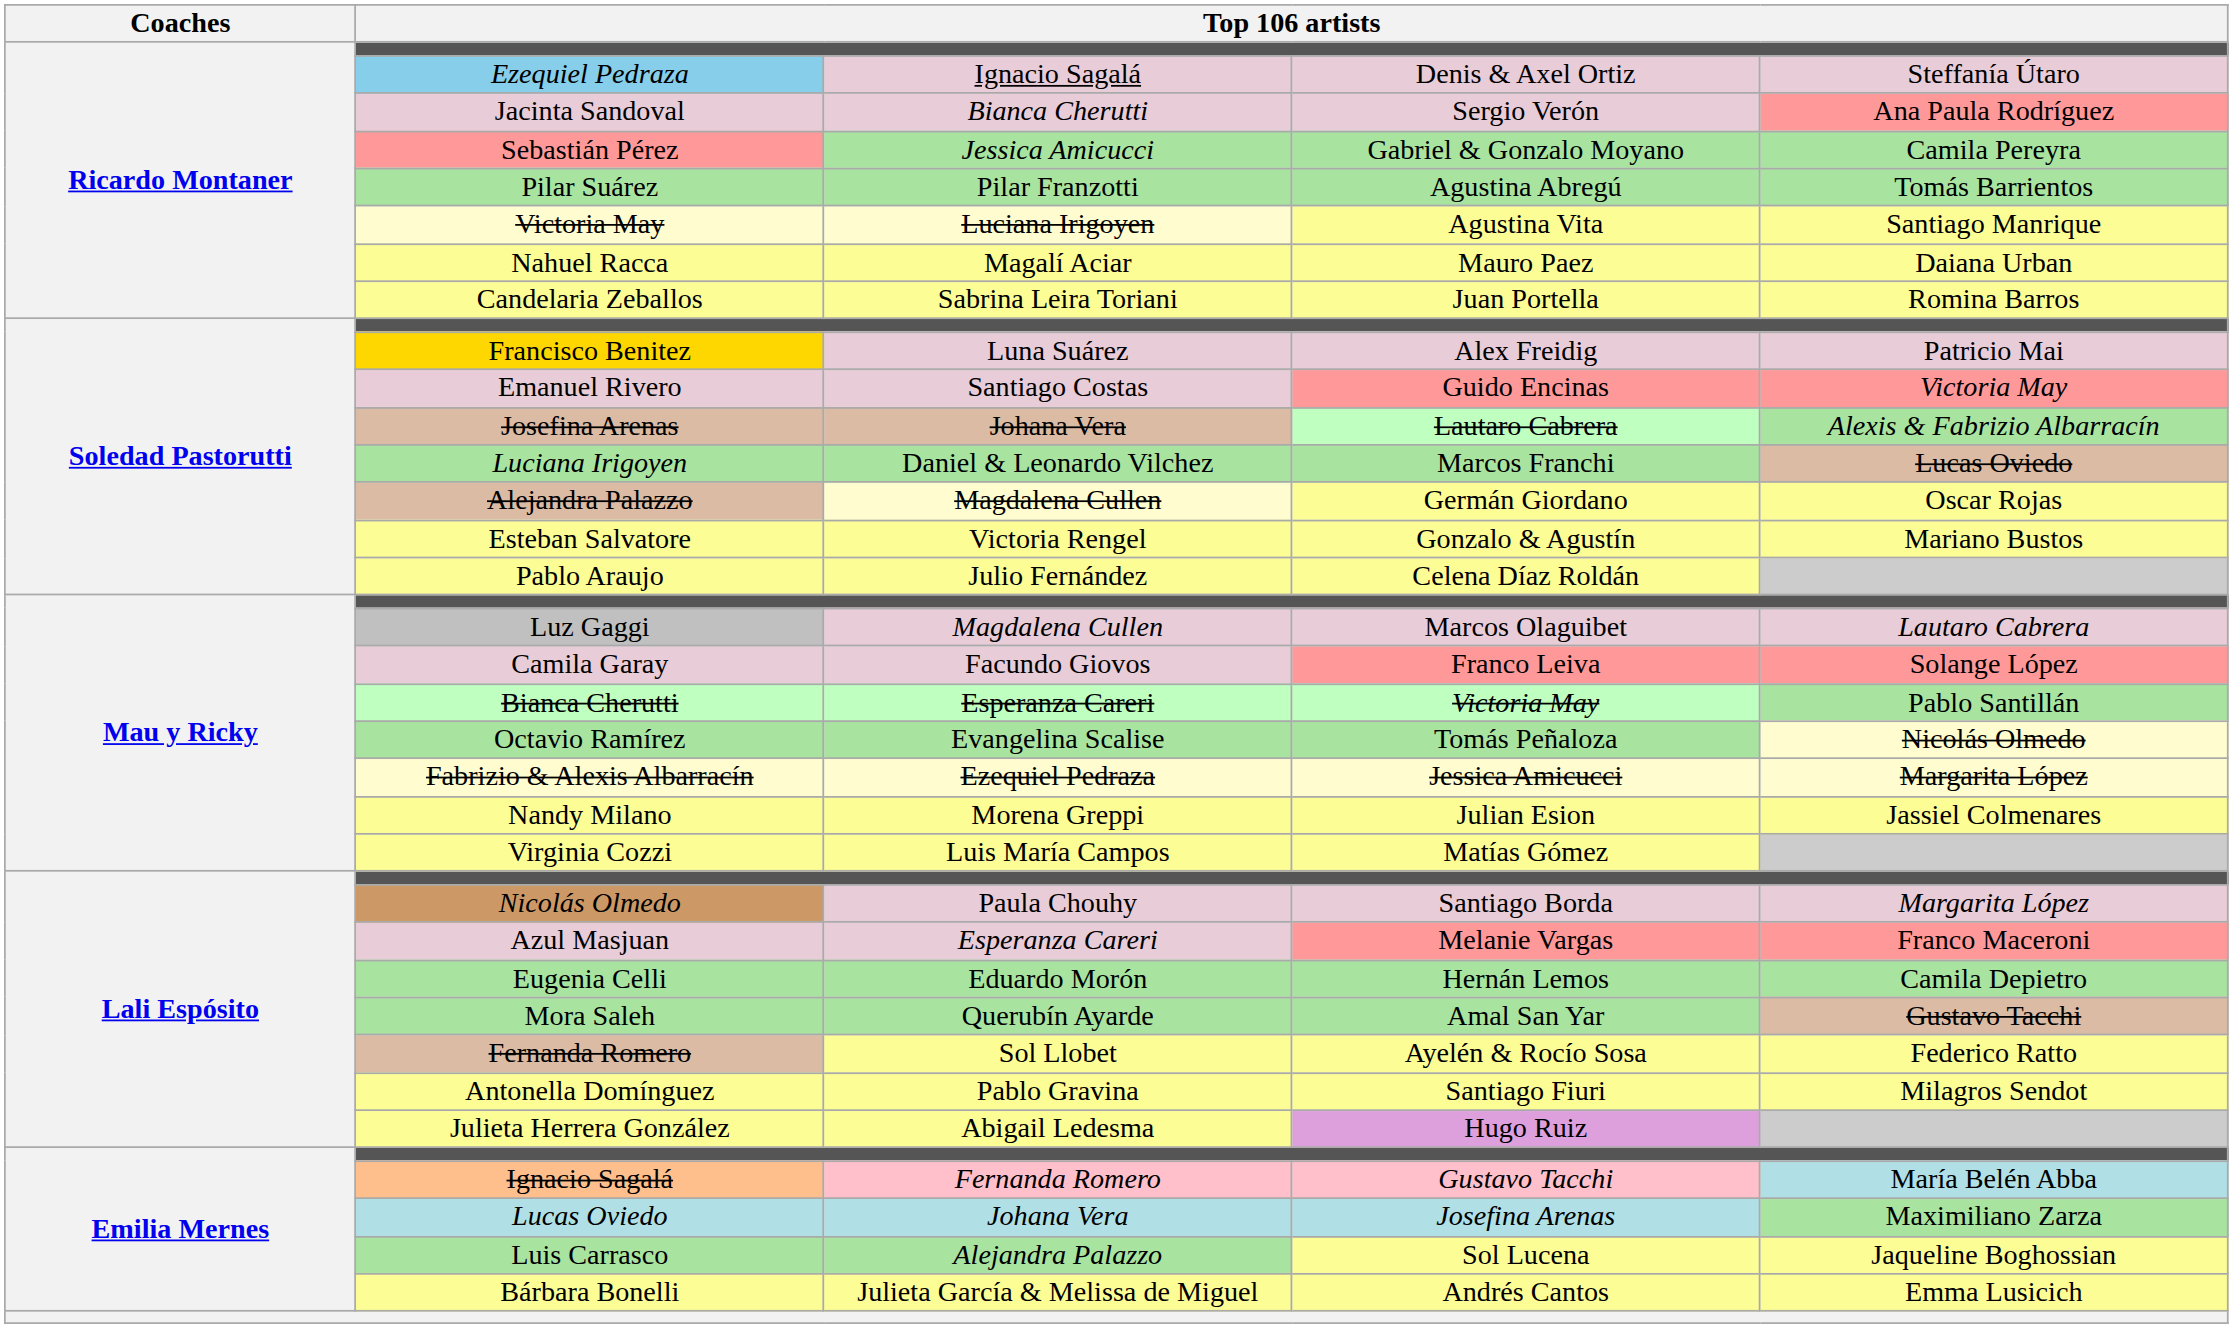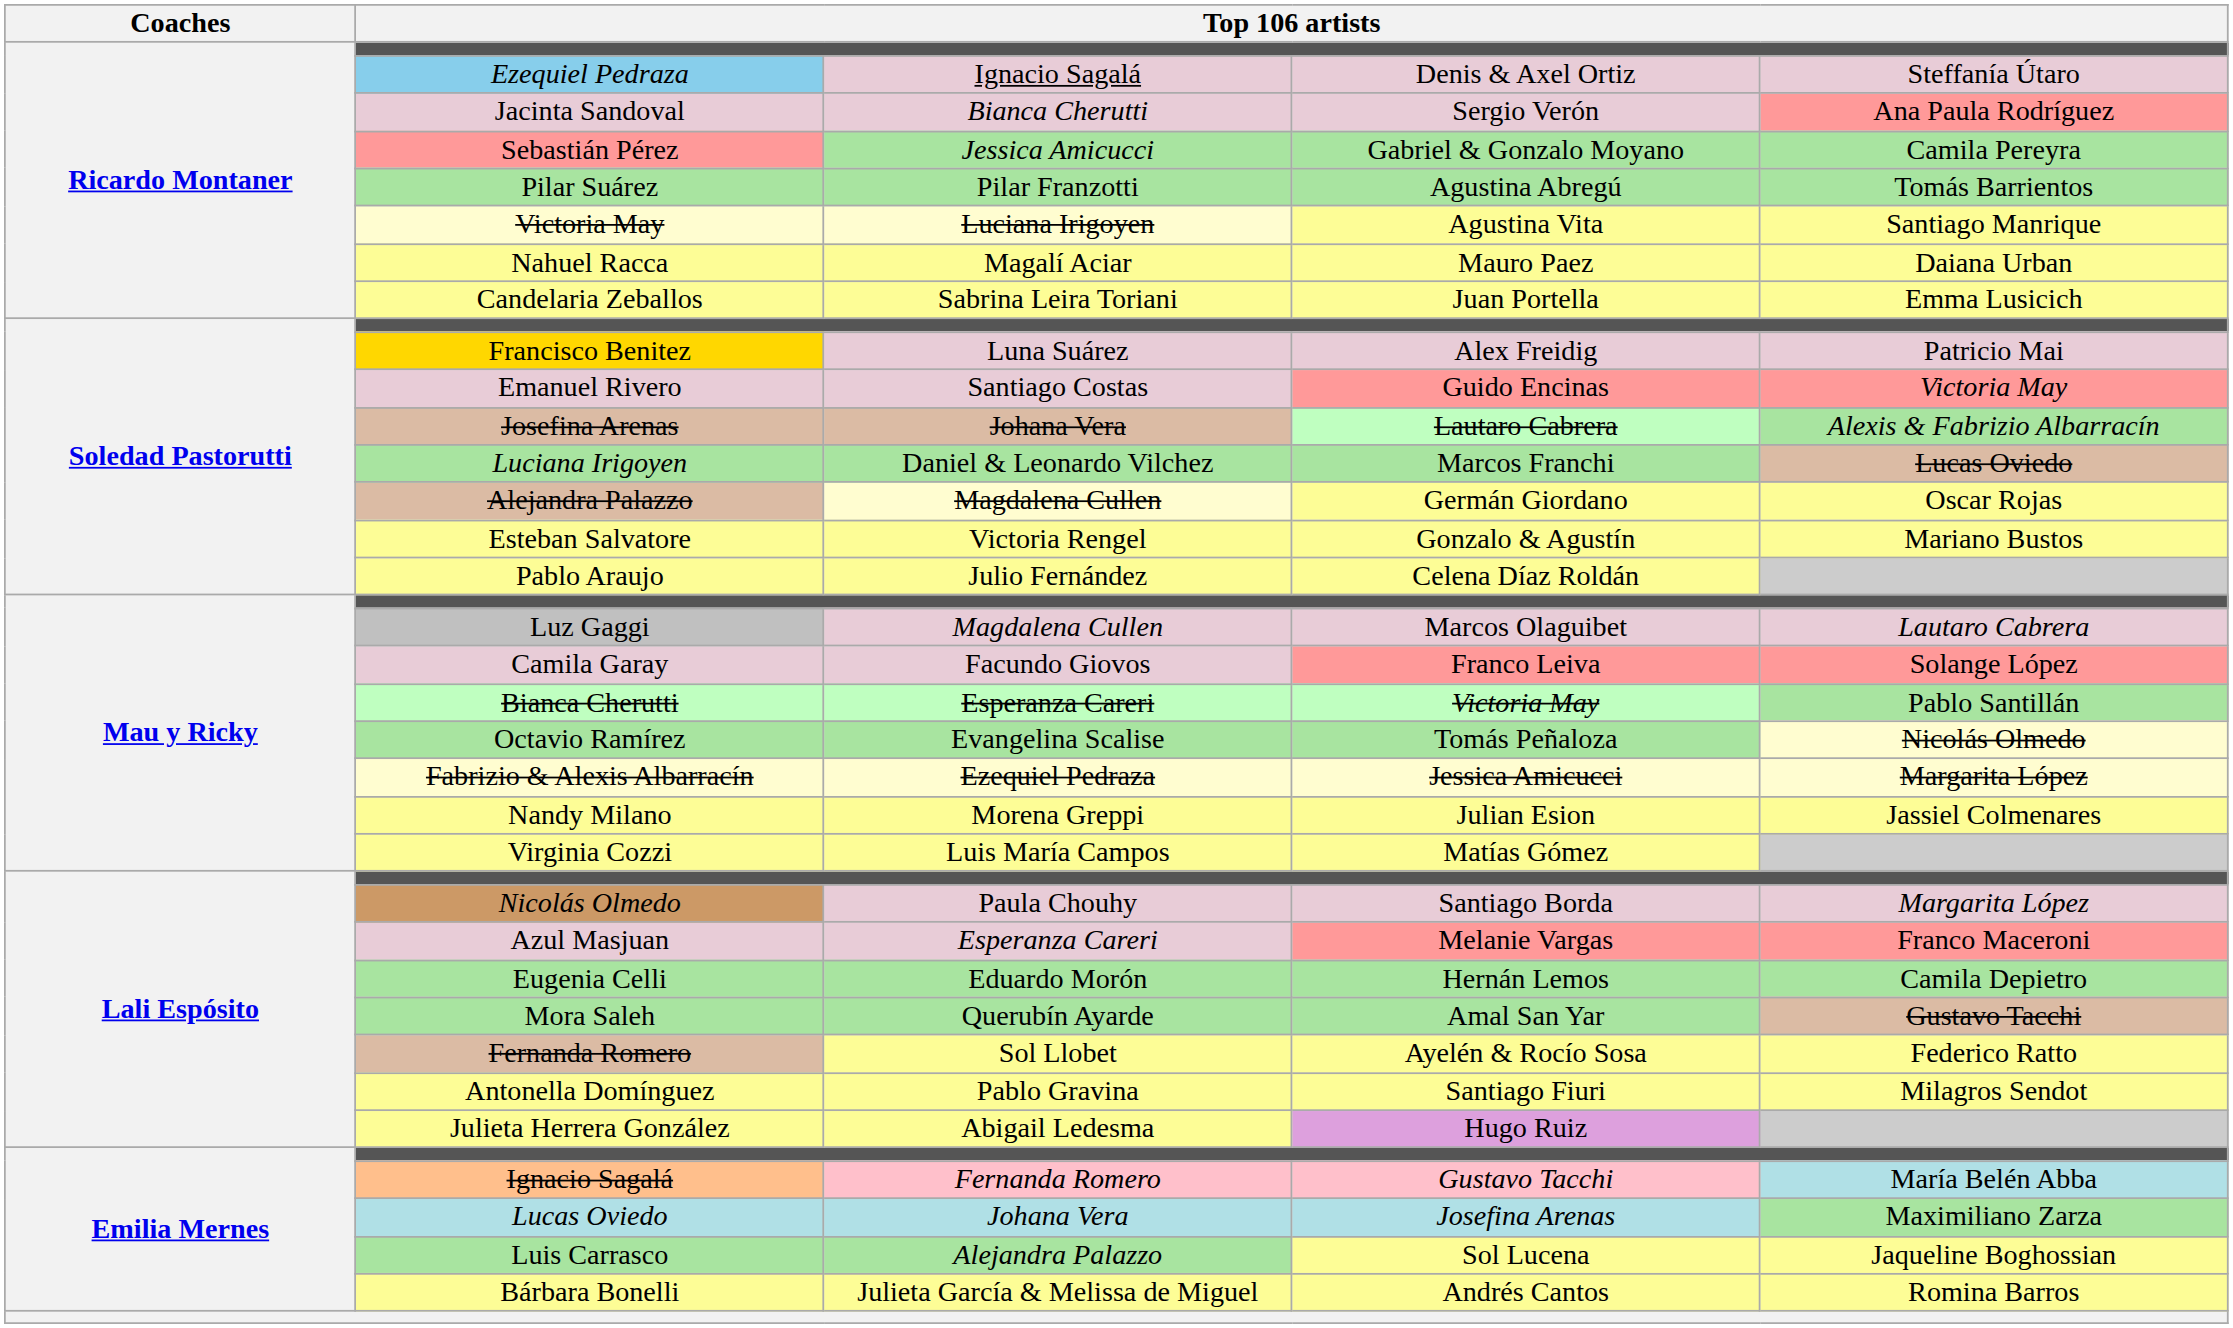Candelaria Zeballos | column 5: Romina Barros -> Emma Lusicich
Bárbara Bonelli | column 5: Emma Lusicich -> Romina Barros
